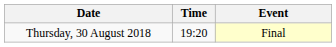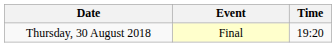columns swapped: Time <-> Event
